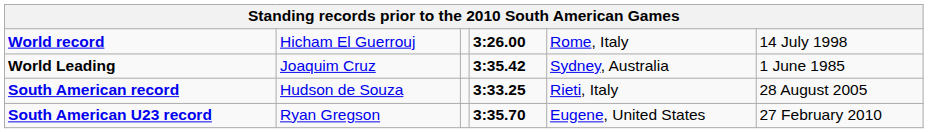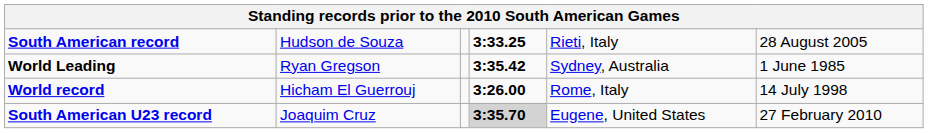rows swapped: World record <-> South American record
World Leading | column 2: Joaquim Cruz -> Ryan Gregson
South American U23 record | column 2: Ryan Gregson -> Joaquim Cruz
South American U23 record | column 4: no background -> lightgrey background
